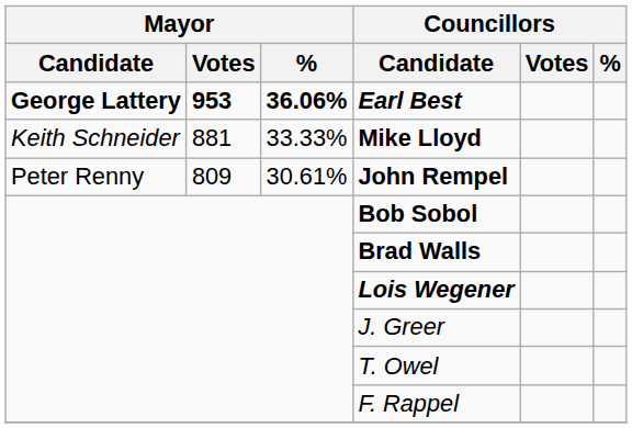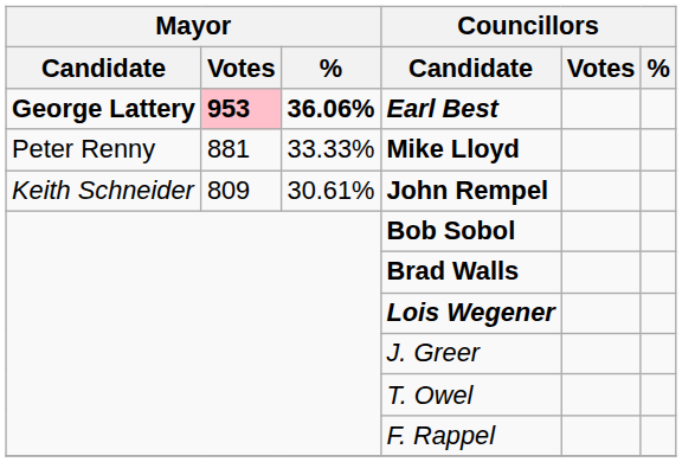Earl Best | Mayor / Votes: no background -> pink background
Mike Lloyd | Mayor / Candidate: Keith Schneider -> Peter Renny
John Rempel | Mayor / Candidate: Peter Renny -> Keith Schneider
